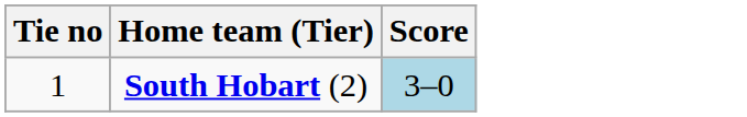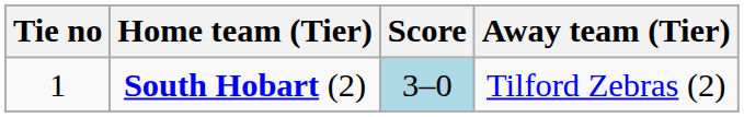+ column: Away team (Tier) | Tilford Zebras (2)
